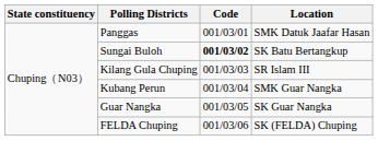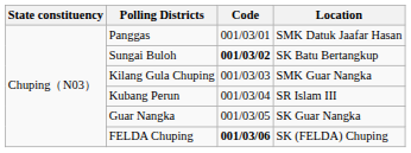Kilang Gula Chuping | Location: SR Islam III -> SMK Guar Nangka
Kubang Perun | Location: SMK Guar Nangka -> SR Islam III
FELDA Chuping | Code: normal -> bold
